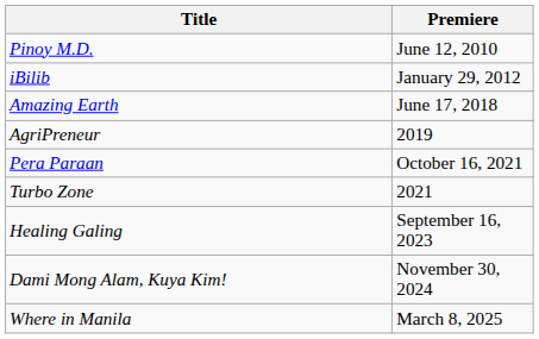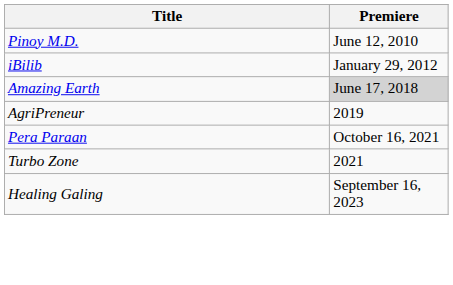Amazing Earth | Premiere: no background -> lightgrey background
- row: Dami Mong Alam, Kuya Kim! | November 30, 2024
- row: Where in Manila | March 8, 2025
